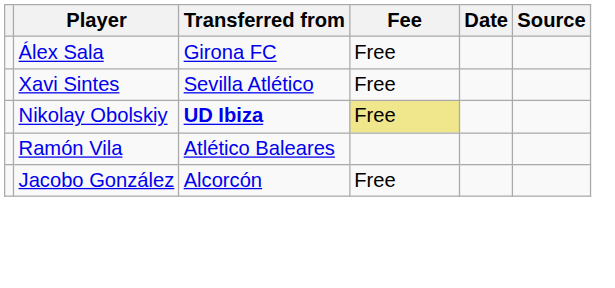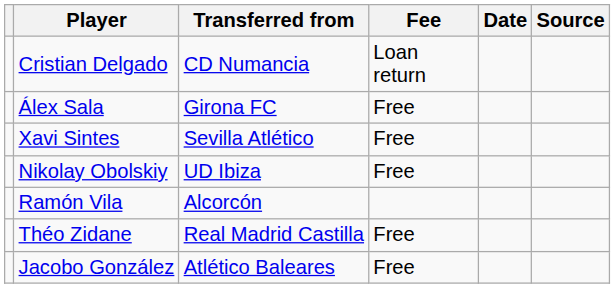+ row: Cristian Delgado | CD Numancia | Loan return
Nikolay Obolskiy | Transferred from: bold -> normal
Nikolay Obolskiy | Fee: khaki background -> no background
Ramón Vila | Transferred from: Atlético Baleares -> Alcorcón
+ row: Théo Zidane | Real Madrid Castilla | Free
Jacobo González | Transferred from: Alcorcón -> Atlético Baleares
